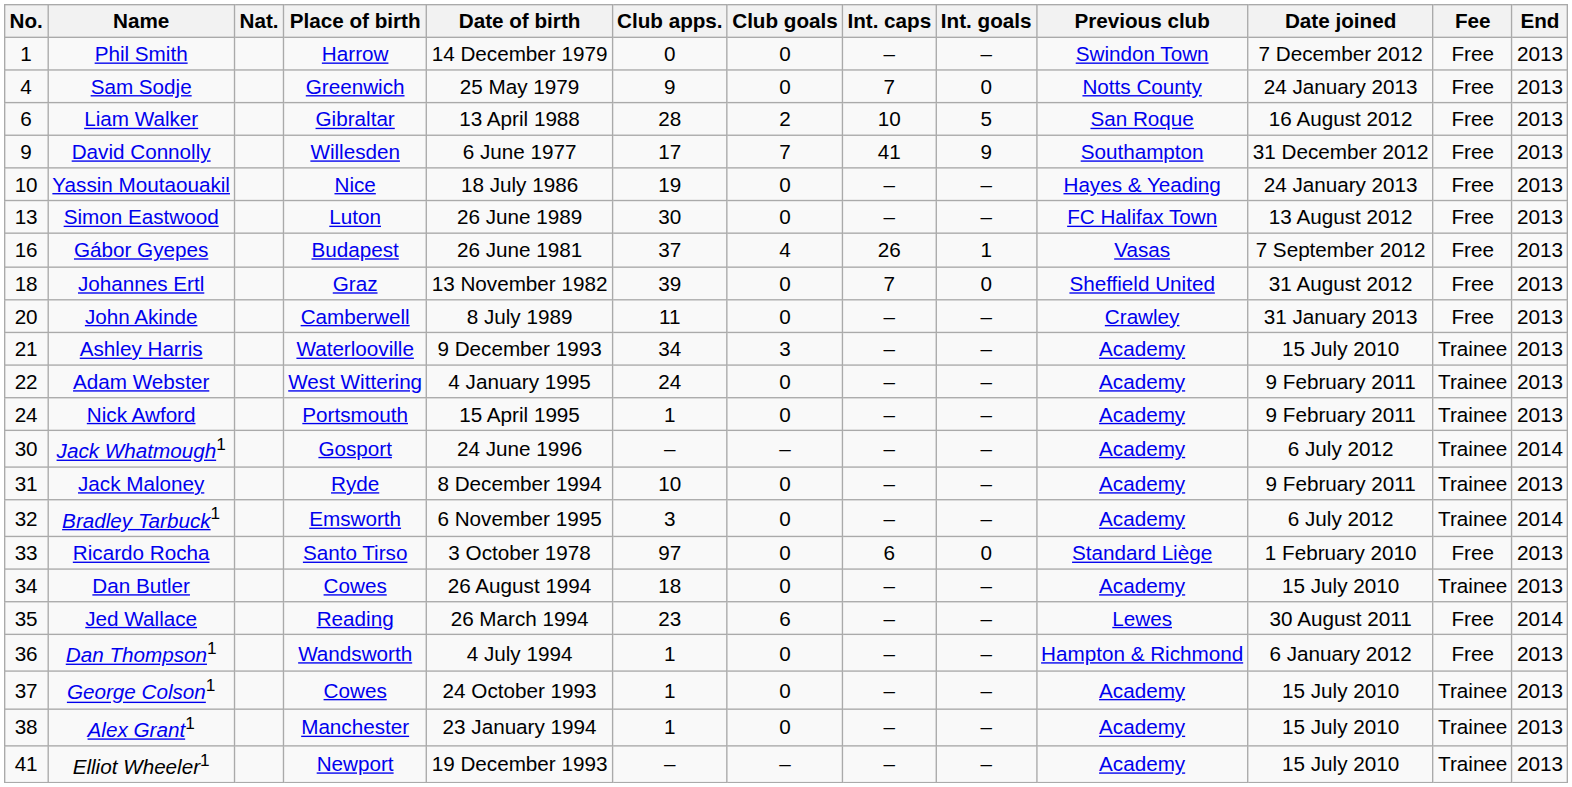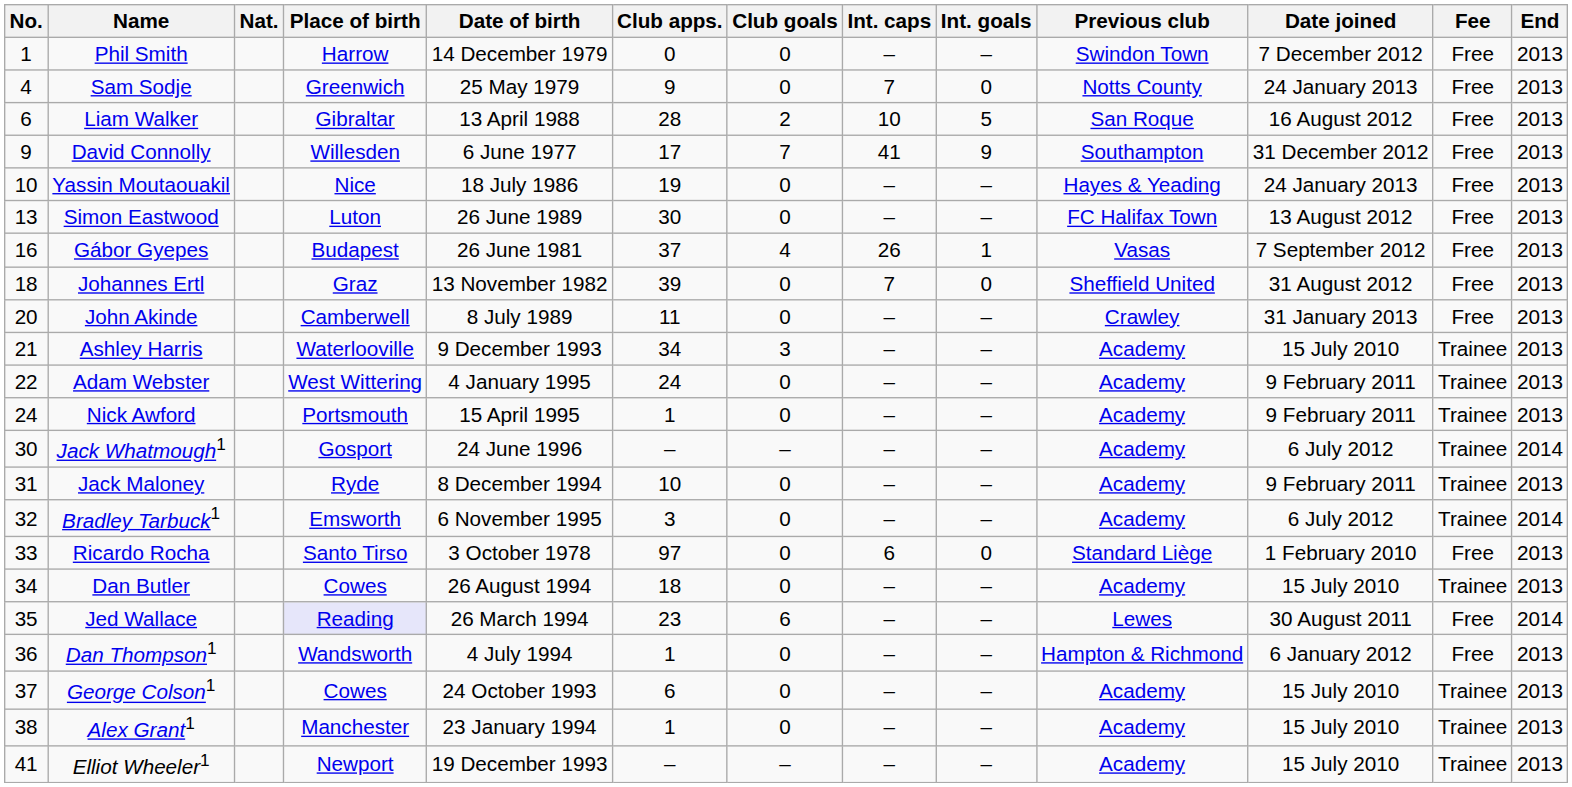Jed Wallace | Place of birth: no background -> lavender background
George Colson1 | Club apps.: 1 -> 6
